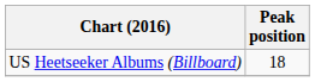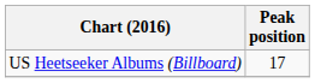US Heetseeker Albums (Billboard) | Peak position: 18 -> 17
